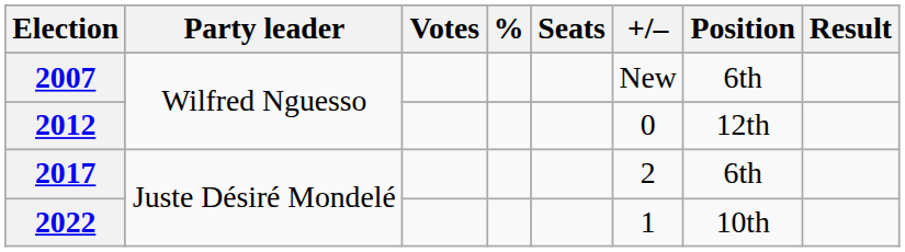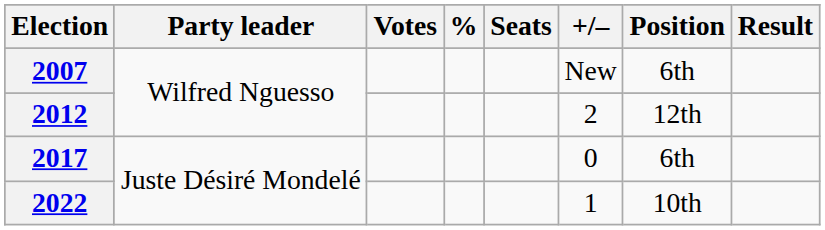2012 | +/–: 0 -> 2
2017 | +/–: 2 -> 0
